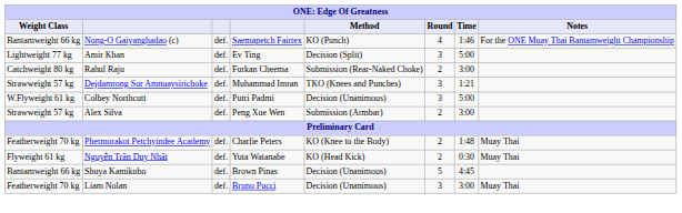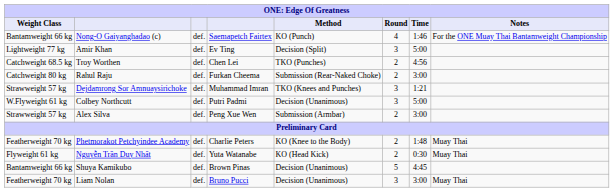+ row: Catchweight 68.5 kg | Troy Worthen | def. | Chen Lei | TKO (Punches) | 2 | 4:56
